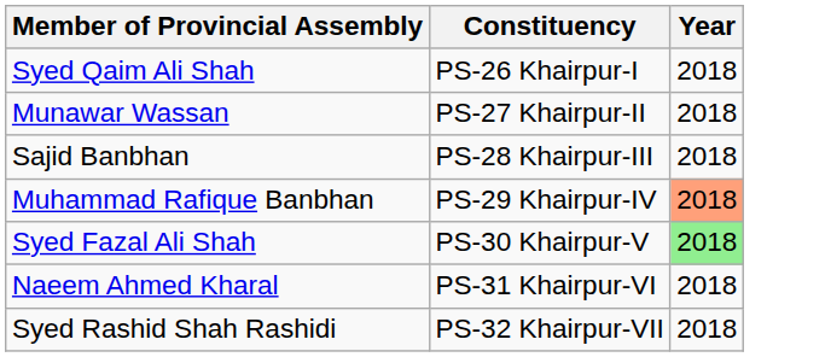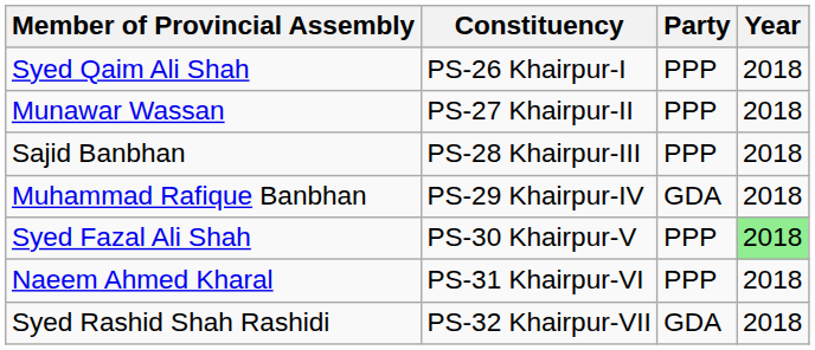+ column: Party | PPP | PPP | PPP | GDA | PPP | PPP | GDA
Muhammad Rafique Banbhan | Year: lightsalmon background -> no background
